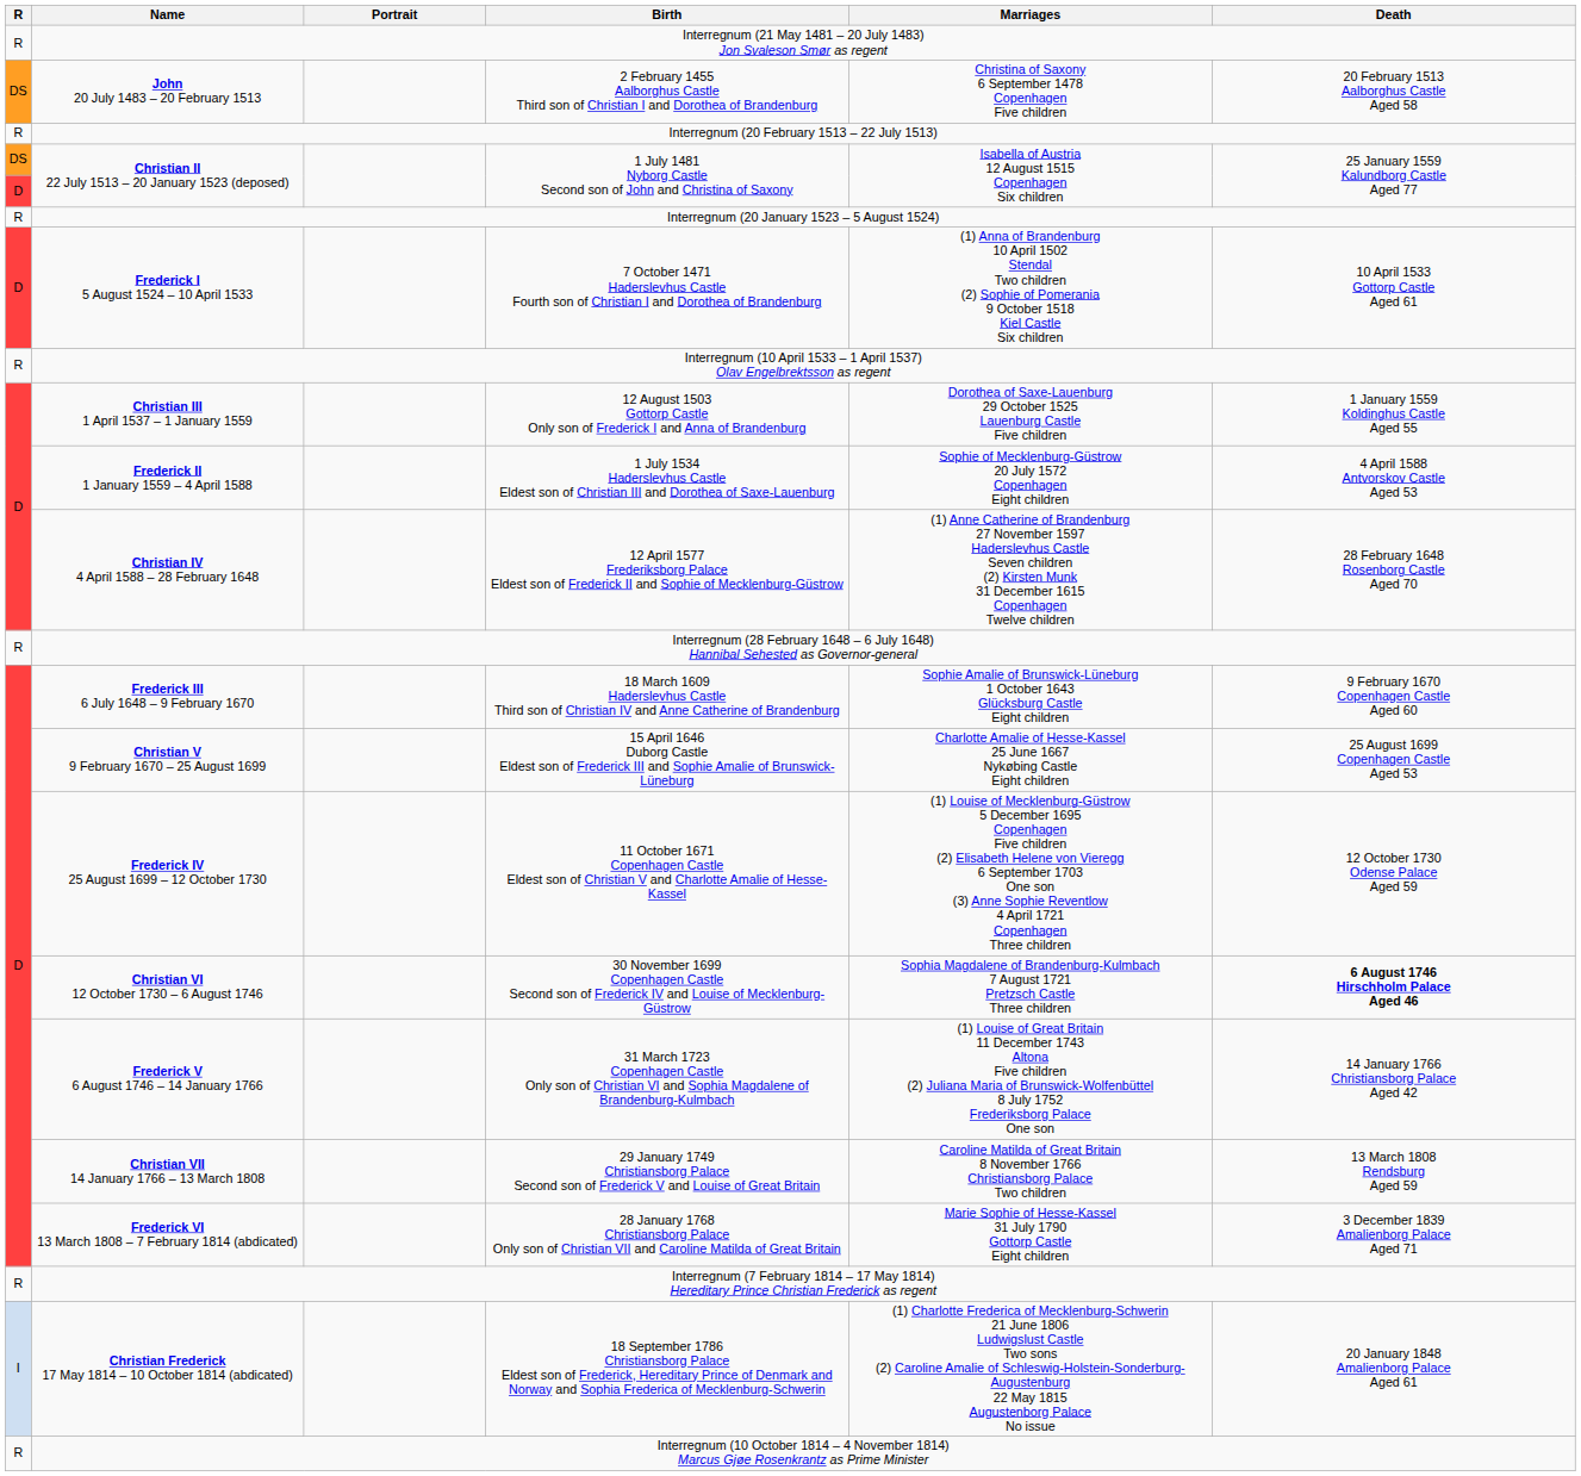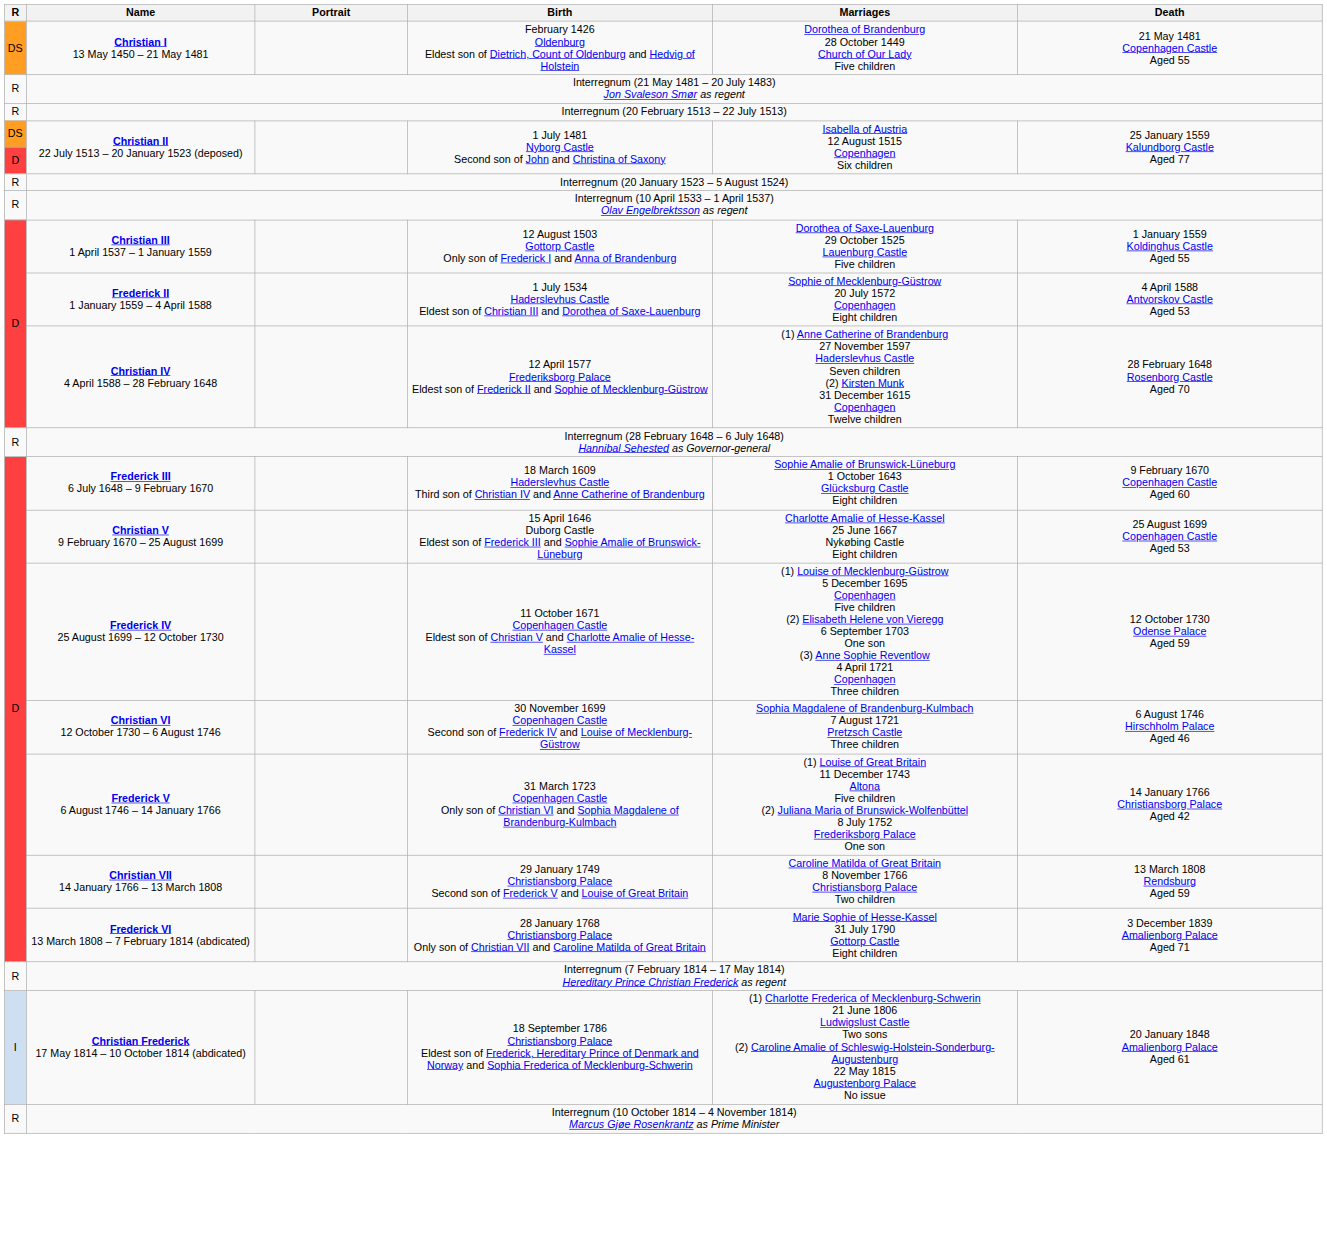+ row: DS | Christian I 13 May 1450 – 21 May 1481 | February 1426 Oldenburg Eldest son of Dietrich, Count of Oldenburg and Hedvig of Holstein | Dorothea of Brandenburg 28 October 1449 Church of Our Lady Five children | 21 May 1481 Copenhagen Castle Aged 55
- row: DS | John 20 July 1483 – 20 February 1513 | 2 February 1455 Aalborghus Castle Third son of Christian I and Dorothea of Brandenburg | Christina of Saxony 6 September 1478 Copenhagen Five children | 20 February 1513 Aalborghus Castle Aged 58
- row: D | Frederick I 5 August 1524 – 10 April 1533 | 7 October 1471 Haderslevhus Castle Fourth son of Christian I and Dorothea of Brandenburg | (1) Anna of Brandenburg 10 April 1502 Stendal Two children (2) Sophie of Pomerania 9 October 1518 Kiel Castle Six children | 10 April 1533 Gottorp Castle Aged 61
Christian VI 12 October 1730 – 6 August 1746 | Death: bold -> normal
